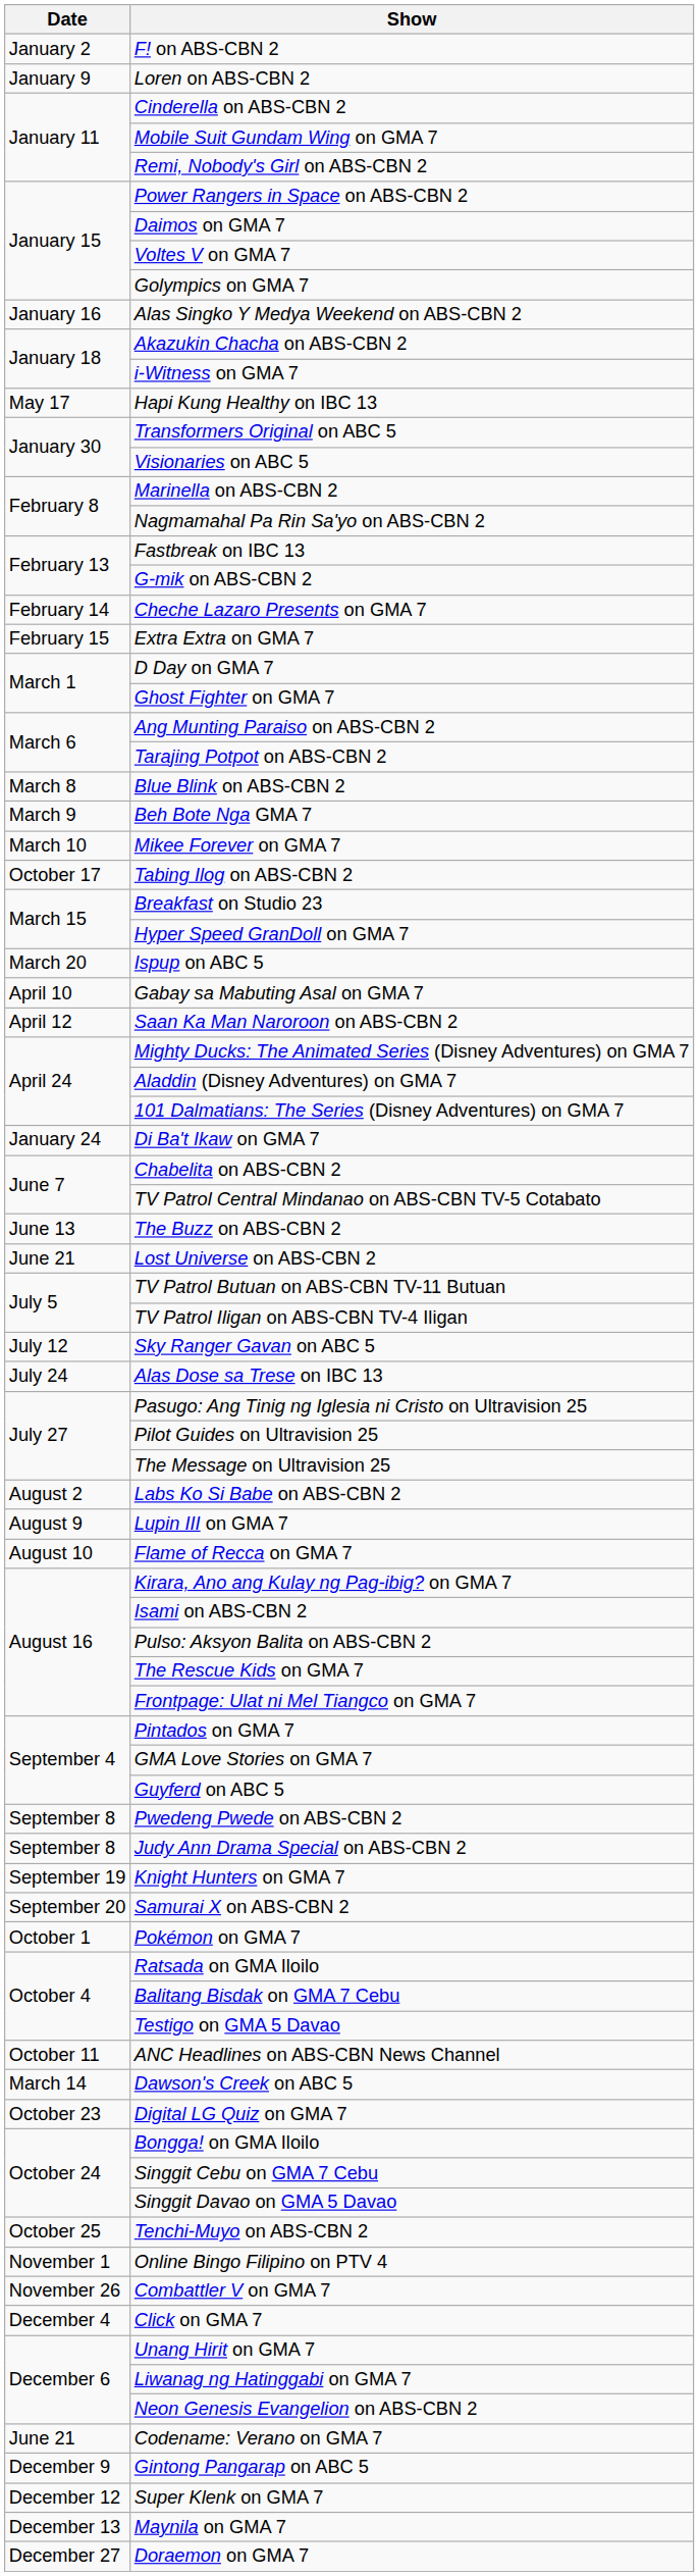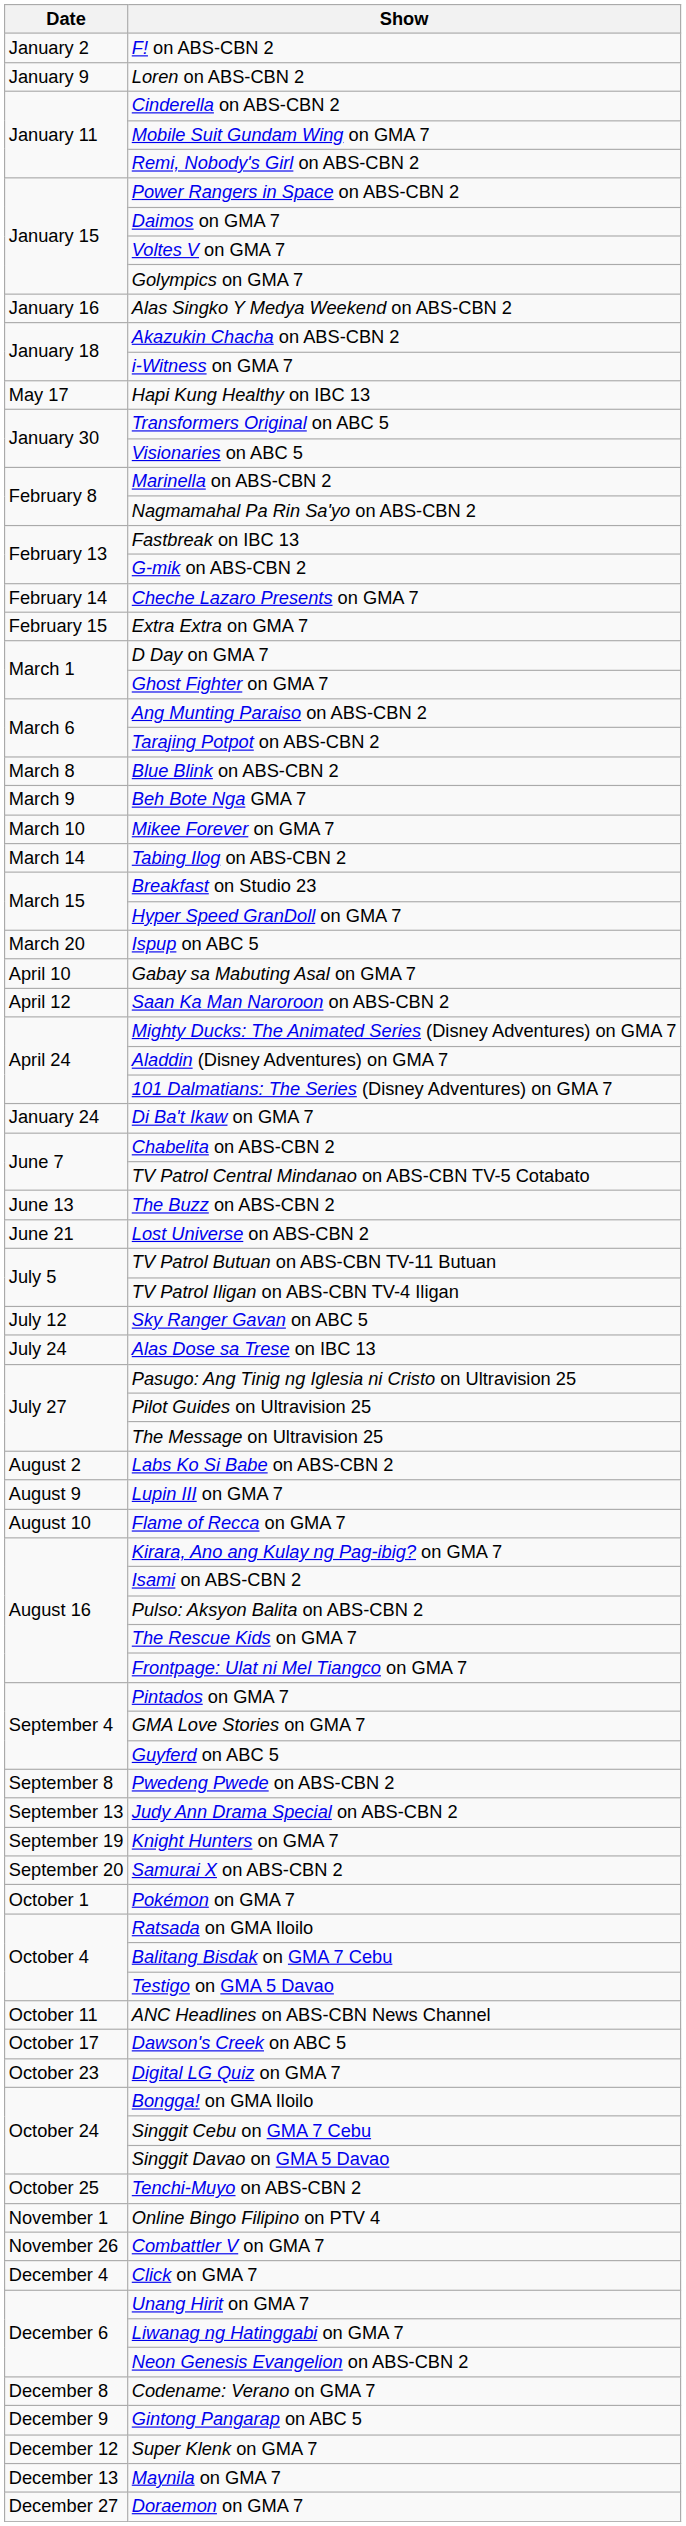Tabing Ilog on ABS-CBN 2 | Date: October 17 -> March 14
Judy Ann Drama Special on ABS-CBN 2 | Date: September 8 -> September 13
Dawson's Creek on ABC 5 | Date: March 14 -> October 17
Codename: Verano on GMA 7 | Date: June 21 -> December 8
